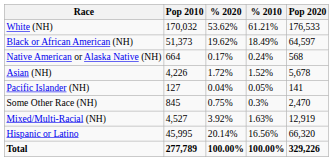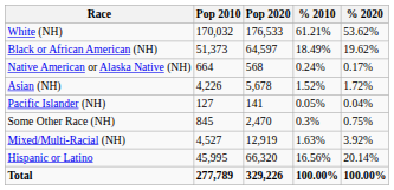columns swapped: Pop 2020 <-> % 2020
